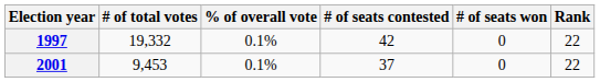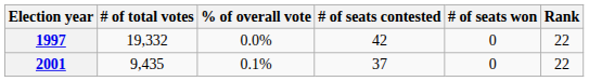1997 | % of overall vote: 0.1% -> 0.0%
2001 | # of total votes: 9,453 -> 9,435
